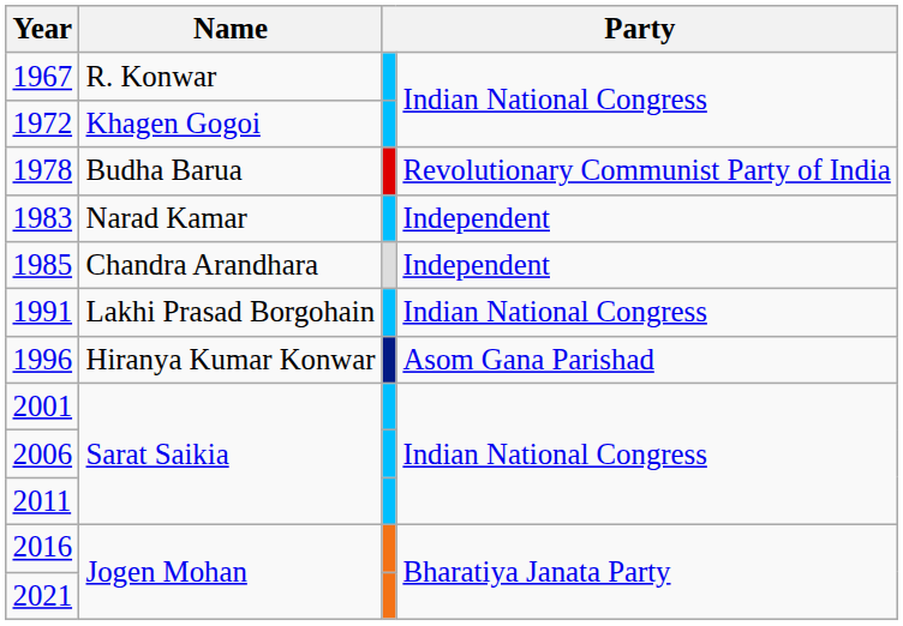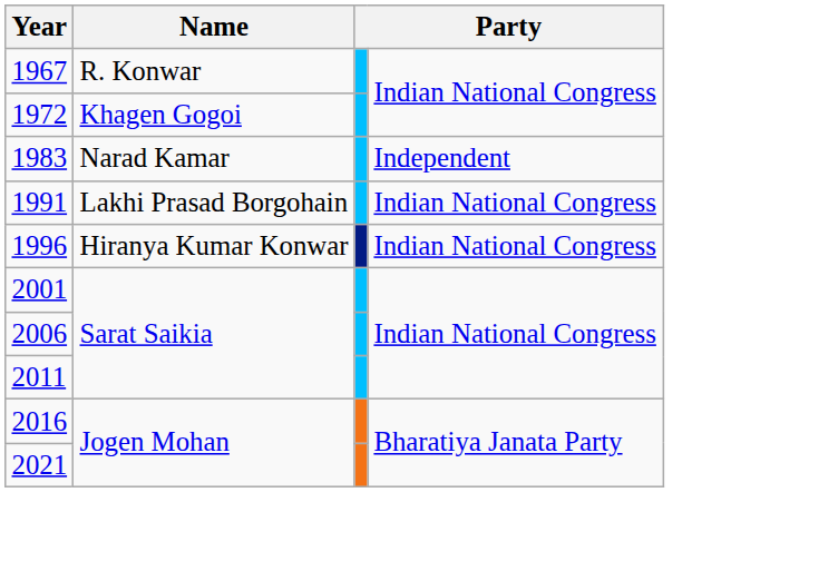- row: 1978 | Budha Barua | Revolutionary Communist Party of India
- row: 1985 | Chandra Arandhara | Independent
1996 | column 4: Asom Gana Parishad -> Indian National Congress
